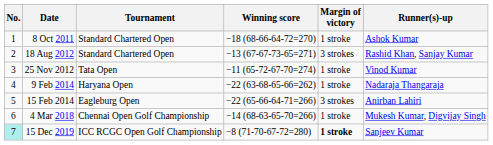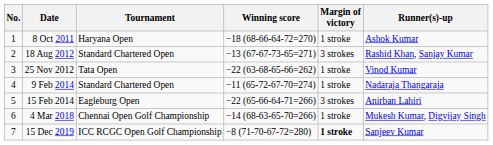8 Oct 2011 | Tournament: Standard Chartered Open -> Haryana Open
25 Nov 2012 | Winning score: −11 (65-72-67-70=274) -> −22 (63-68-65-66=262)
9 Feb 2014 | Tournament: Haryana Open -> Standard Chartered Open
9 Feb 2014 | Winning score: −22 (63-68-65-66=262) -> −11 (65-72-67-70=274)
15 Dec 2019 | No.: paleturquoise background -> no background
